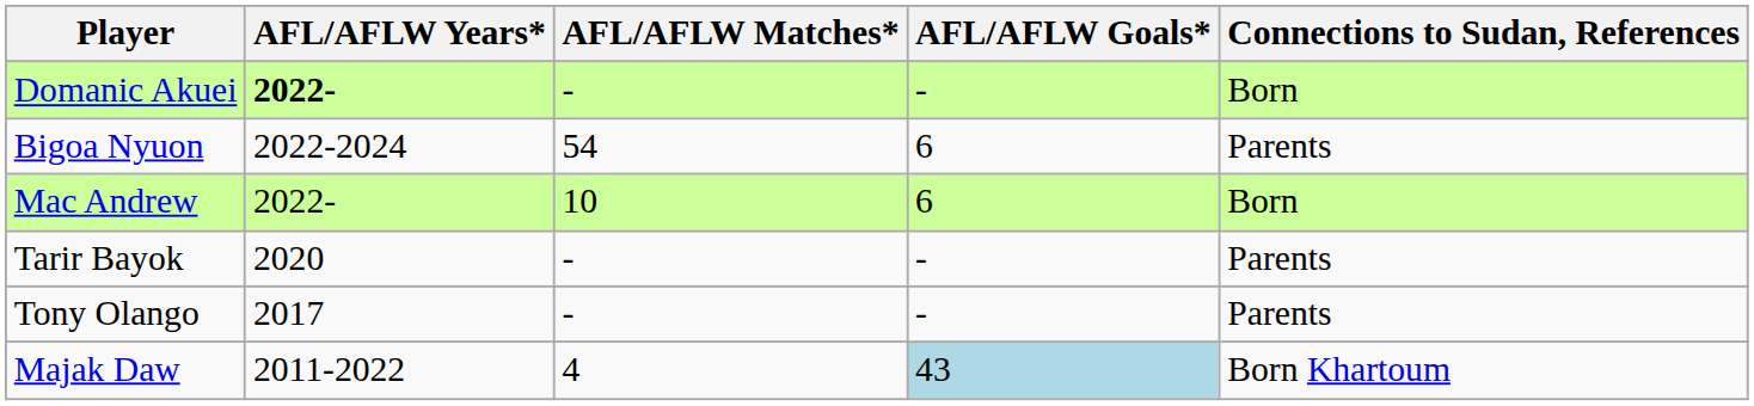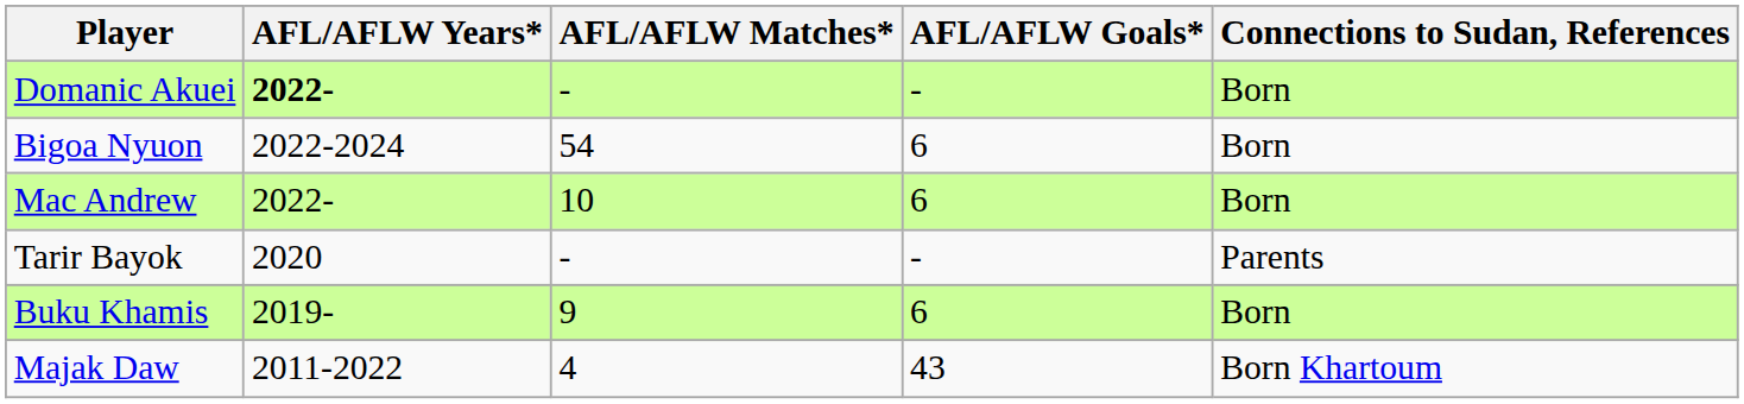Bigoa Nyuon | Connections to Sudan, References: Parents -> Born
+ row: Buku Khamis | 2019- | 9 | 6 | Born
- row: Tony Olango | 2017 | - | - | Parents
Majak Daw | AFL/AFLW Goals*: lightblue background -> no background
